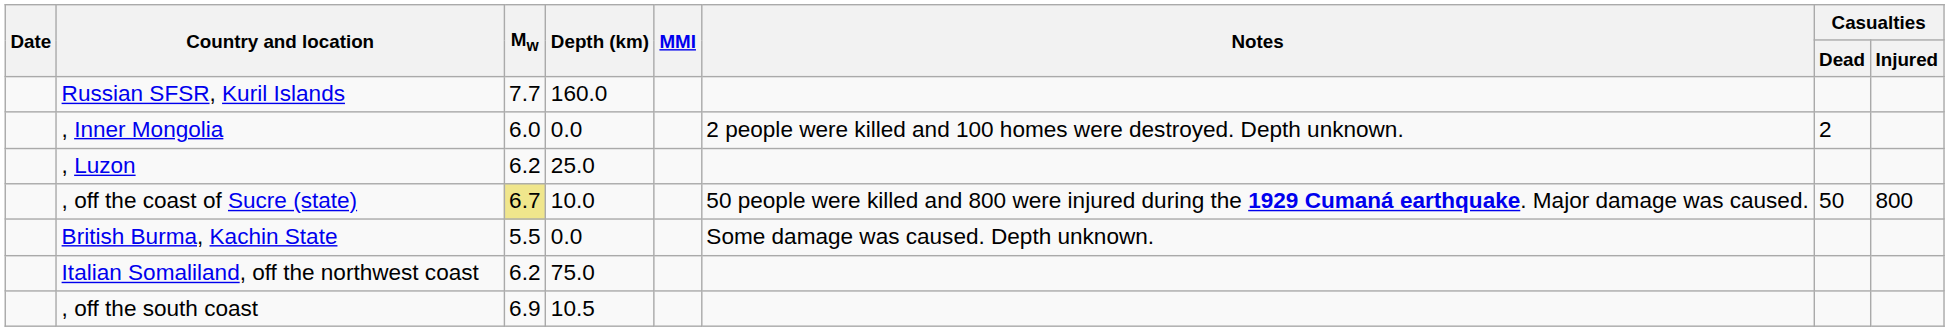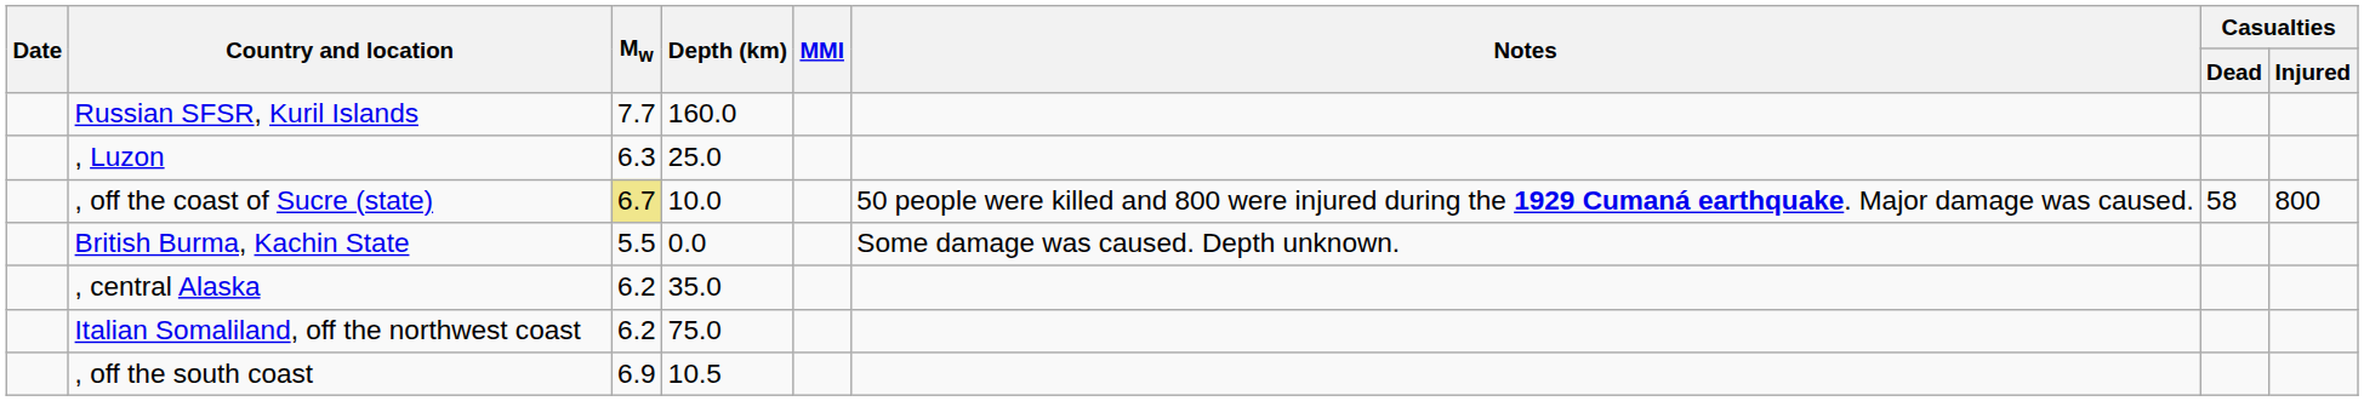- row: , Inner Mongolia | 6.0 | 0.0 | 2 people were killed and 100 homes were destroyed. Depth unknown. | 2
, Luzon | Mw: 6.2 -> 6.3
, off the coast of Sucre (state) | Casualties / Dead: 50 -> 58
+ row: , central Alaska | 6.2 | 35.0
